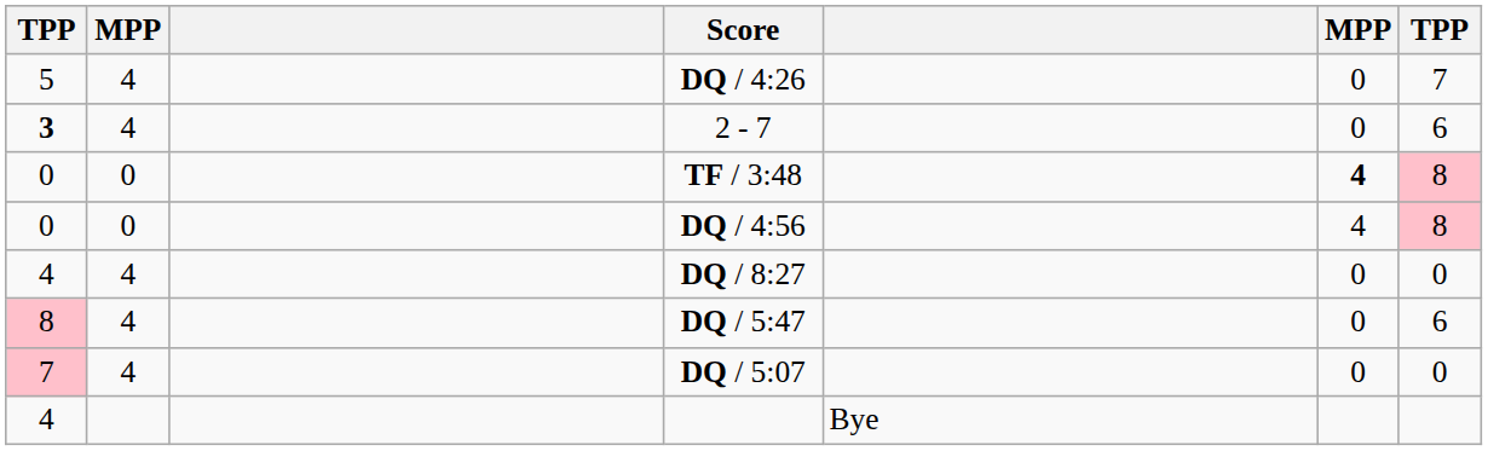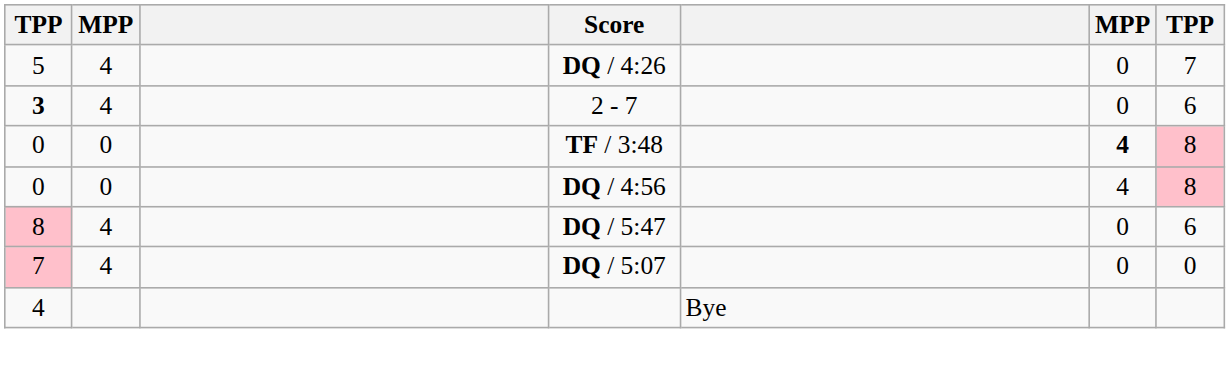- row: 4 | 4 | DQ / 8:27 | 0 | 0
